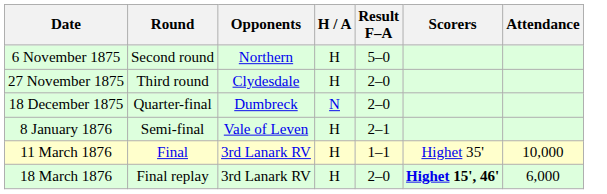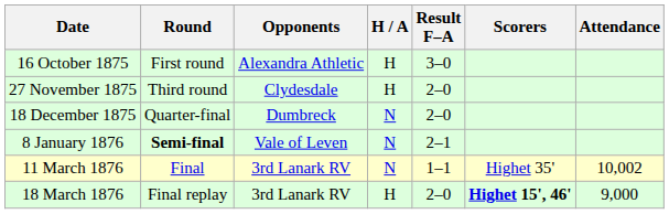+ row: 16 October 1875 | First round | Alexandra Athletic | H | 3–0
- row: 6 November 1875 | Second round | Northern | H | 5–0
8 January 1876 | Round: normal -> bold
8 January 1876 | H / A: H -> N
11 March 1876 | H / A: H -> N
11 March 1876 | Attendance: 10,000 -> 10,002
18 March 1876 | Attendance: 6,000 -> 9,000
